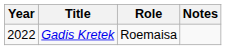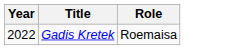- column: Notes
